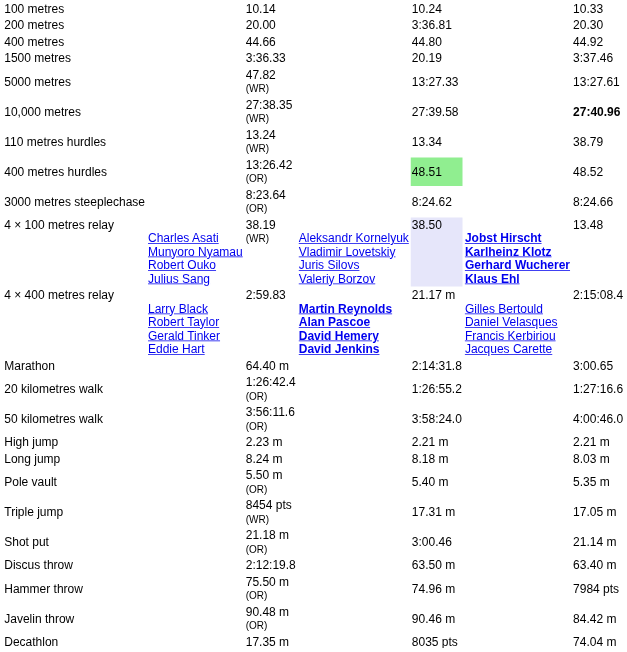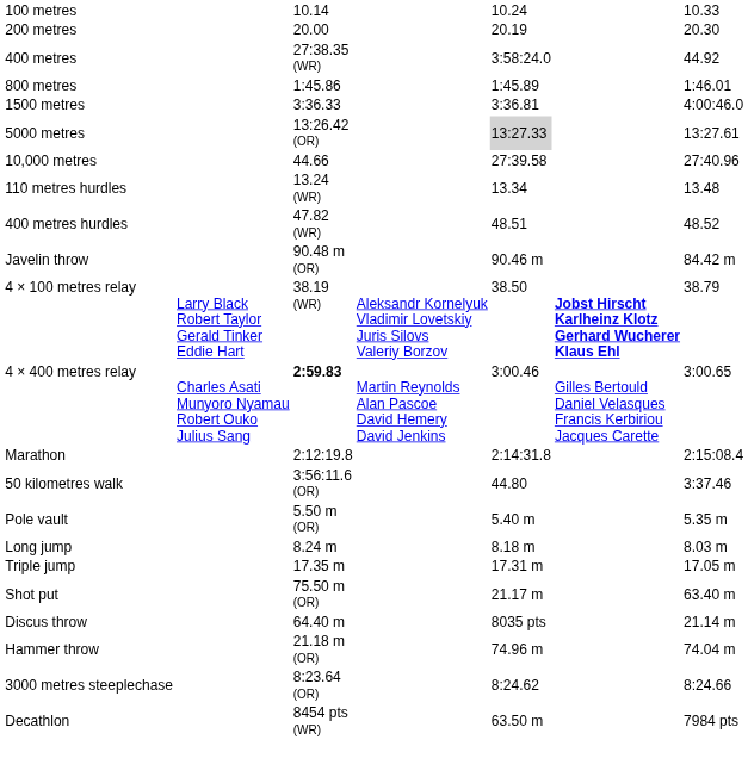200 metres | column 5: 3:36.81 -> 20.19
400 metres | column 3: 44.66 -> 27:38.35 (WR)
400 metres | column 5: 44.80 -> 3:58:24.0
+ row: 800 metres | 1:45.86 | 1:45.89 | 1:46.01
1500 metres | column 5: 20.19 -> 3:36.81
1500 metres | column 7: 3:37.46 -> 4:00:46.0
5000 metres | column 3: 47.82 (WR) -> 13:26.42 (OR)
5000 metres | column 5: no background -> lightgrey background
10,000 metres | column 3: 27:38.35 (WR) -> 44.66
10,000 metres | column 7: bold -> normal
110 metres hurdles | column 7: 38.79 -> 13.48
400 metres hurdles | column 3: 13:26.42 (OR) -> 47.82 (WR)
400 metres hurdles | column 5: lightgreen background -> no background
rows swapped: 3000 metres steeplechase <-> Javelin throw
4 × 100 metres relay | column 2: Charles Asati Munyoro Nyamau Robert Ouko Julius Sang -> Larry Black Robert Taylor Gerald Tinker Eddie Hart
4 × 100 metres relay | column 5: lavender background -> no background
4 × 100 metres relay | column 7: 13.48 -> 38.79
4 × 400 metres relay | column 2: Larry Black Robert Taylor Gerald Tinker Eddie Hart -> Charles Asati Munyoro Nyamau Robert Ouko Julius Sang
4 × 400 metres relay | column 3: normal -> bold
4 × 400 metres relay | column 4: bold -> normal
4 × 400 metres relay | column 5: 21.17 m -> 3:00.46
4 × 400 metres relay | column 7: 2:15:08.4 -> 3:00.65
Marathon | column 3: 64.40 m -> 2:12:19.8
Marathon | column 7: 3:00.65 -> 2:15:08.4
- row: 20 kilometres walk | 1:26:42.4 (OR) | 1:26:55.2 | 1:27:16.6
50 kilometres walk | column 5: 3:58:24.0 -> 44.80
50 kilometres walk | column 7: 4:00:46.0 -> 3:37.46
- row: High jump | 2.23 m | 2.21 m | 2.21 m
rows swapped: Pole vault <-> Long jump
Triple jump | column 3: 8454 pts (WR) -> 17.35 m
Shot put | column 3: 21.18 m (OR) -> 75.50 m (OR)
Shot put | column 5: 3:00.46 -> 21.17 m
Shot put | column 7: 21.14 m -> 63.40 m
Discus throw | column 3: 2:12:19.8 -> 64.40 m
Discus throw | column 5: 63.50 m -> 8035 pts
Discus throw | column 7: 63.40 m -> 21.14 m
Hammer throw | column 3: 75.50 m (OR) -> 21.18 m (OR)
Hammer throw | column 7: 7984 pts -> 74.04 m
Decathlon | column 3: 17.35 m -> 8454 pts (WR)
Decathlon | column 5: 8035 pts -> 63.50 m
Decathlon | column 7: 74.04 m -> 7984 pts
